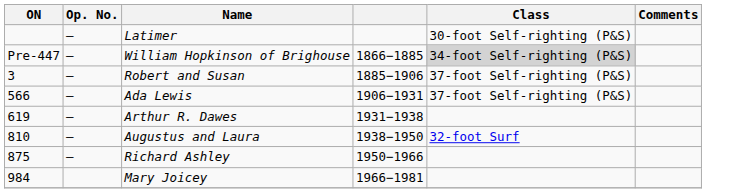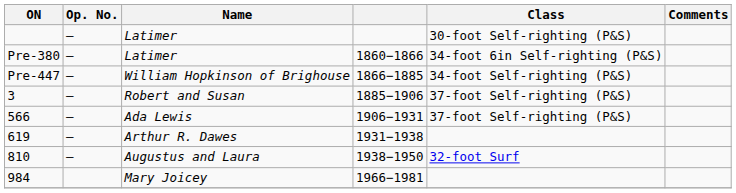+ row: Pre-380 | – | Latimer | 1860−1866 | 34-foot 6in Self-righting (P&S)
Pre-447 | Class: lightgrey background -> no background
- row: 875 | – | Richard Ashley | 1950−1966
